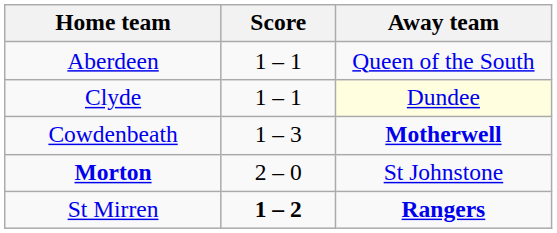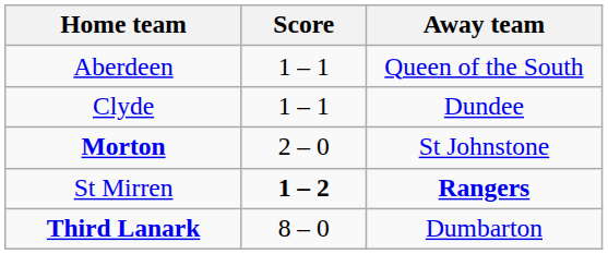Clyde | Away team: lightyellow background -> no background
- row: Cowdenbeath | 1 – 3 | Motherwell
+ row: Third Lanark | 8 – 0 | Dumbarton
